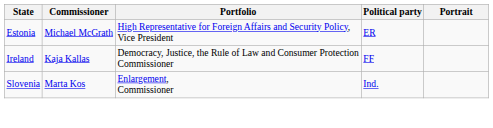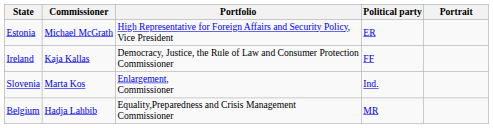+ row: Belgium | Hadja Lahbib | Equality,Preparedness and Crisis Management Commissioner | MR
